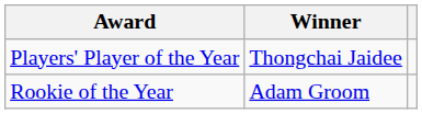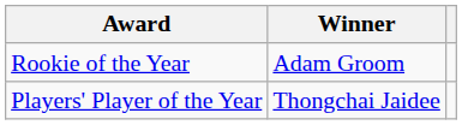rows swapped: Players' Player of the Year <-> Rookie of the Year
